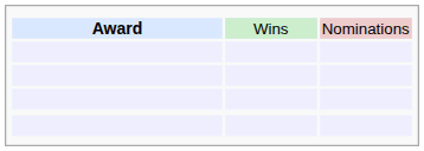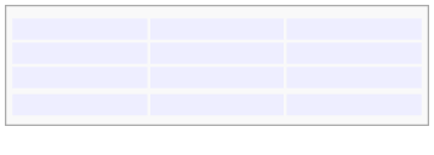- row: Award | Wins | Nominations
